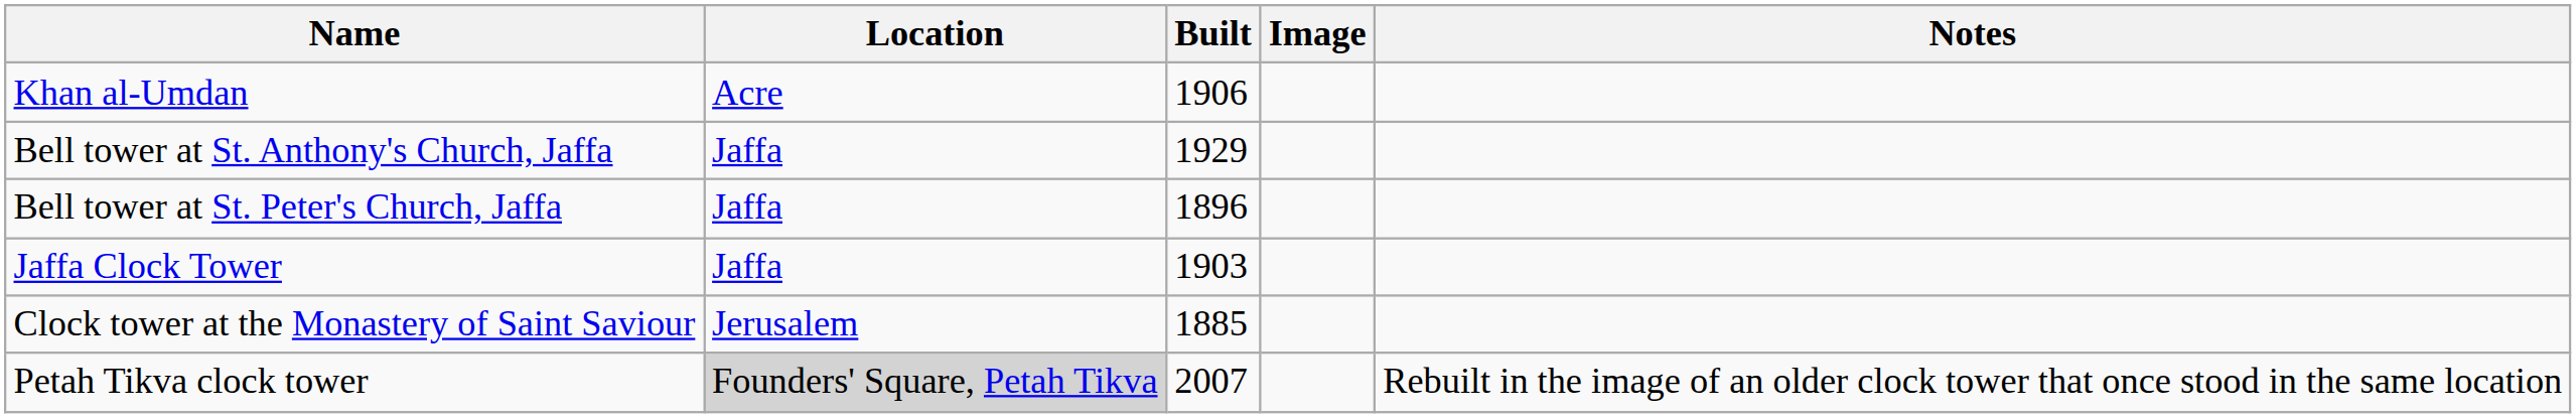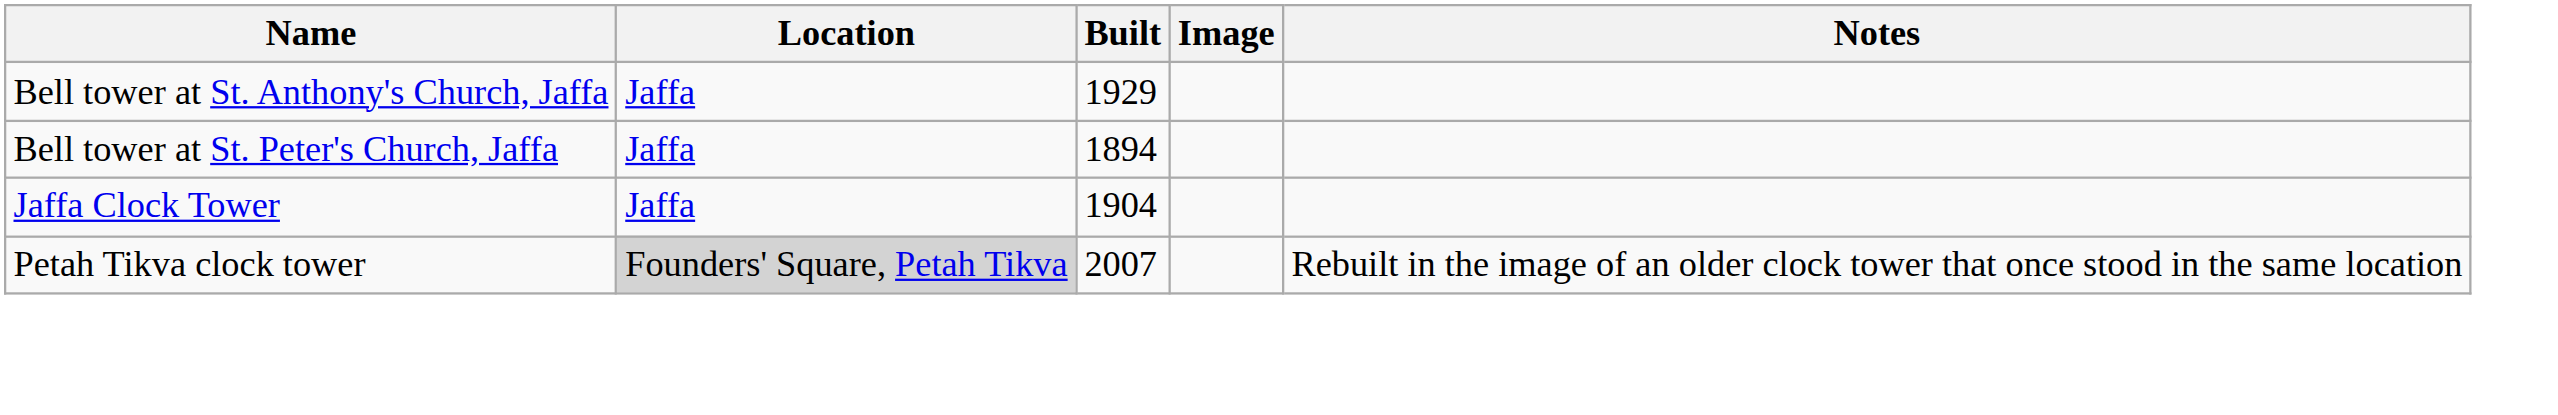- row: Khan al-Umdan | Acre | 1906
Bell tower at St. Peter's Church, Jaffa | Built: 1896 -> 1894
Jaffa Clock Tower | Built: 1903 -> 1904
- row: Clock tower at the Monastery of Saint Saviour | Jerusalem | 1885
